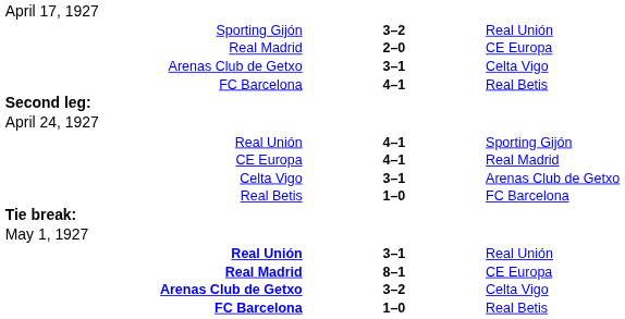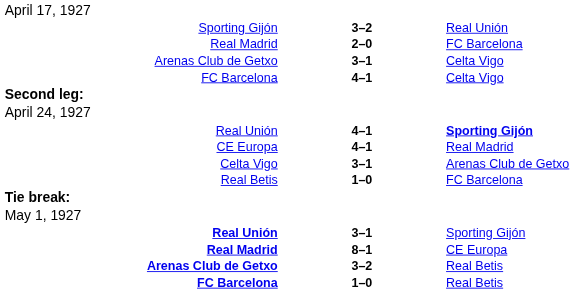Real Madrid / 2–0 | column 3: CE Europa -> FC Barcelona
FC Barcelona / 4–1 | column 3: Real Betis -> Celta Vigo
Real Unión / 4–1 | column 3: normal -> bold
Real Unión / 3–1 | column 3: Real Unión -> Sporting Gijón
Arenas Club de Getxo / 3–2 | column 3: Celta Vigo -> Real Betis
